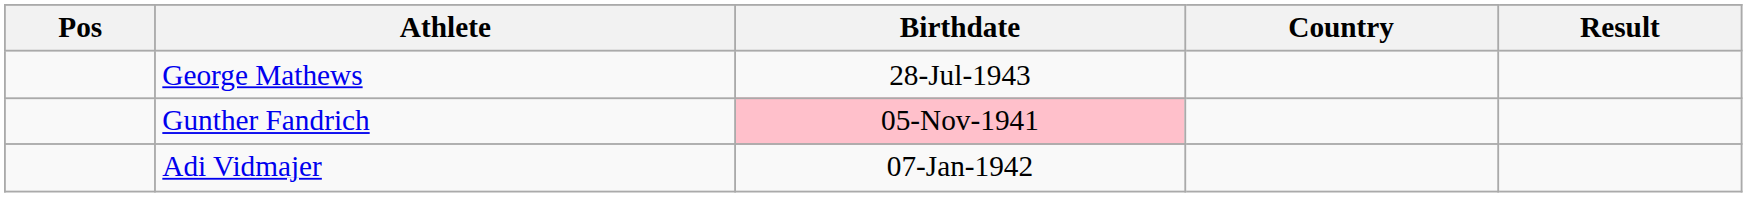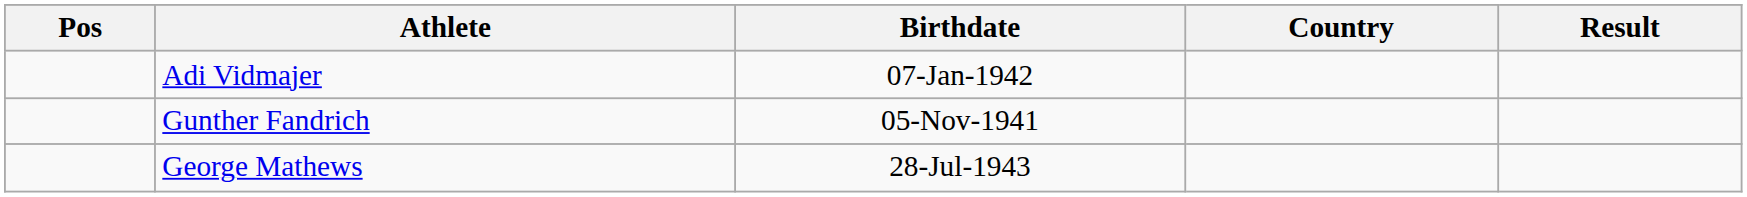rows swapped: Adi Vidmajer <-> George Mathews
Gunther Fandrich | Birthdate: pink background -> no background
